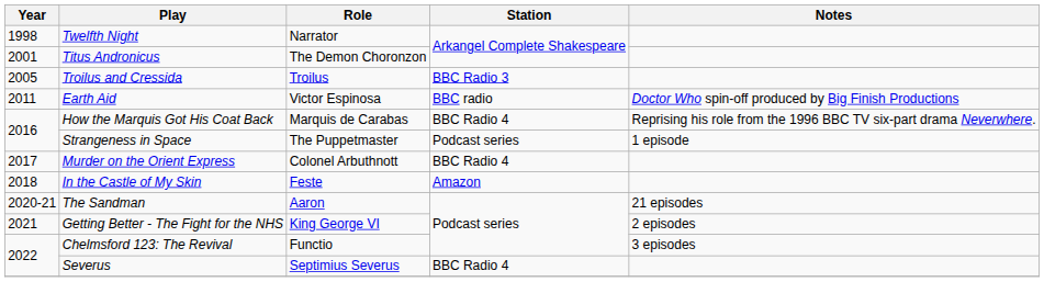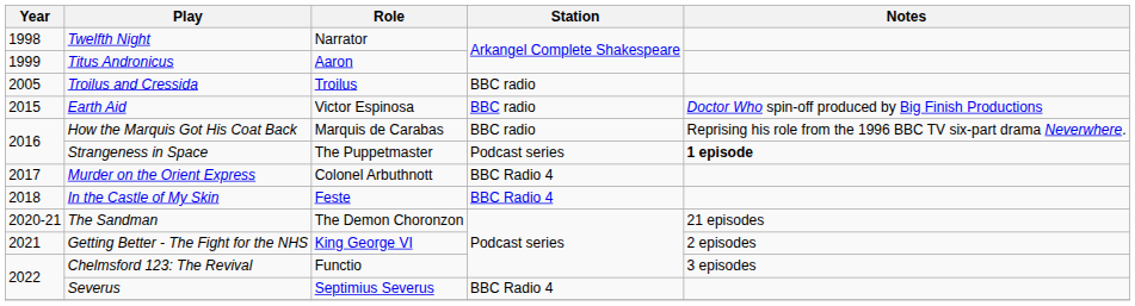Titus Andronicus | Year: 2001 -> 1999
Titus Andronicus | Role: The Demon Choronzon -> Aaron
Troilus and Cressida | Station: BBC Radio 3 -> BBC radio
Earth Aid | Year: 2011 -> 2015
How the Marquis Got His Coat Back | Station: BBC Radio 4 -> BBC radio
Strangeness in Space | Notes: normal -> bold
In the Castle of My Skin | Station: Amazon -> BBC Radio 4
The Sandman | Role: Aaron -> The Demon Choronzon
